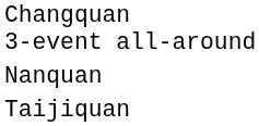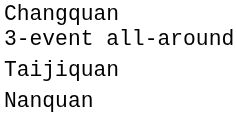rows swapped: Nanquan <-> Taijiquan
